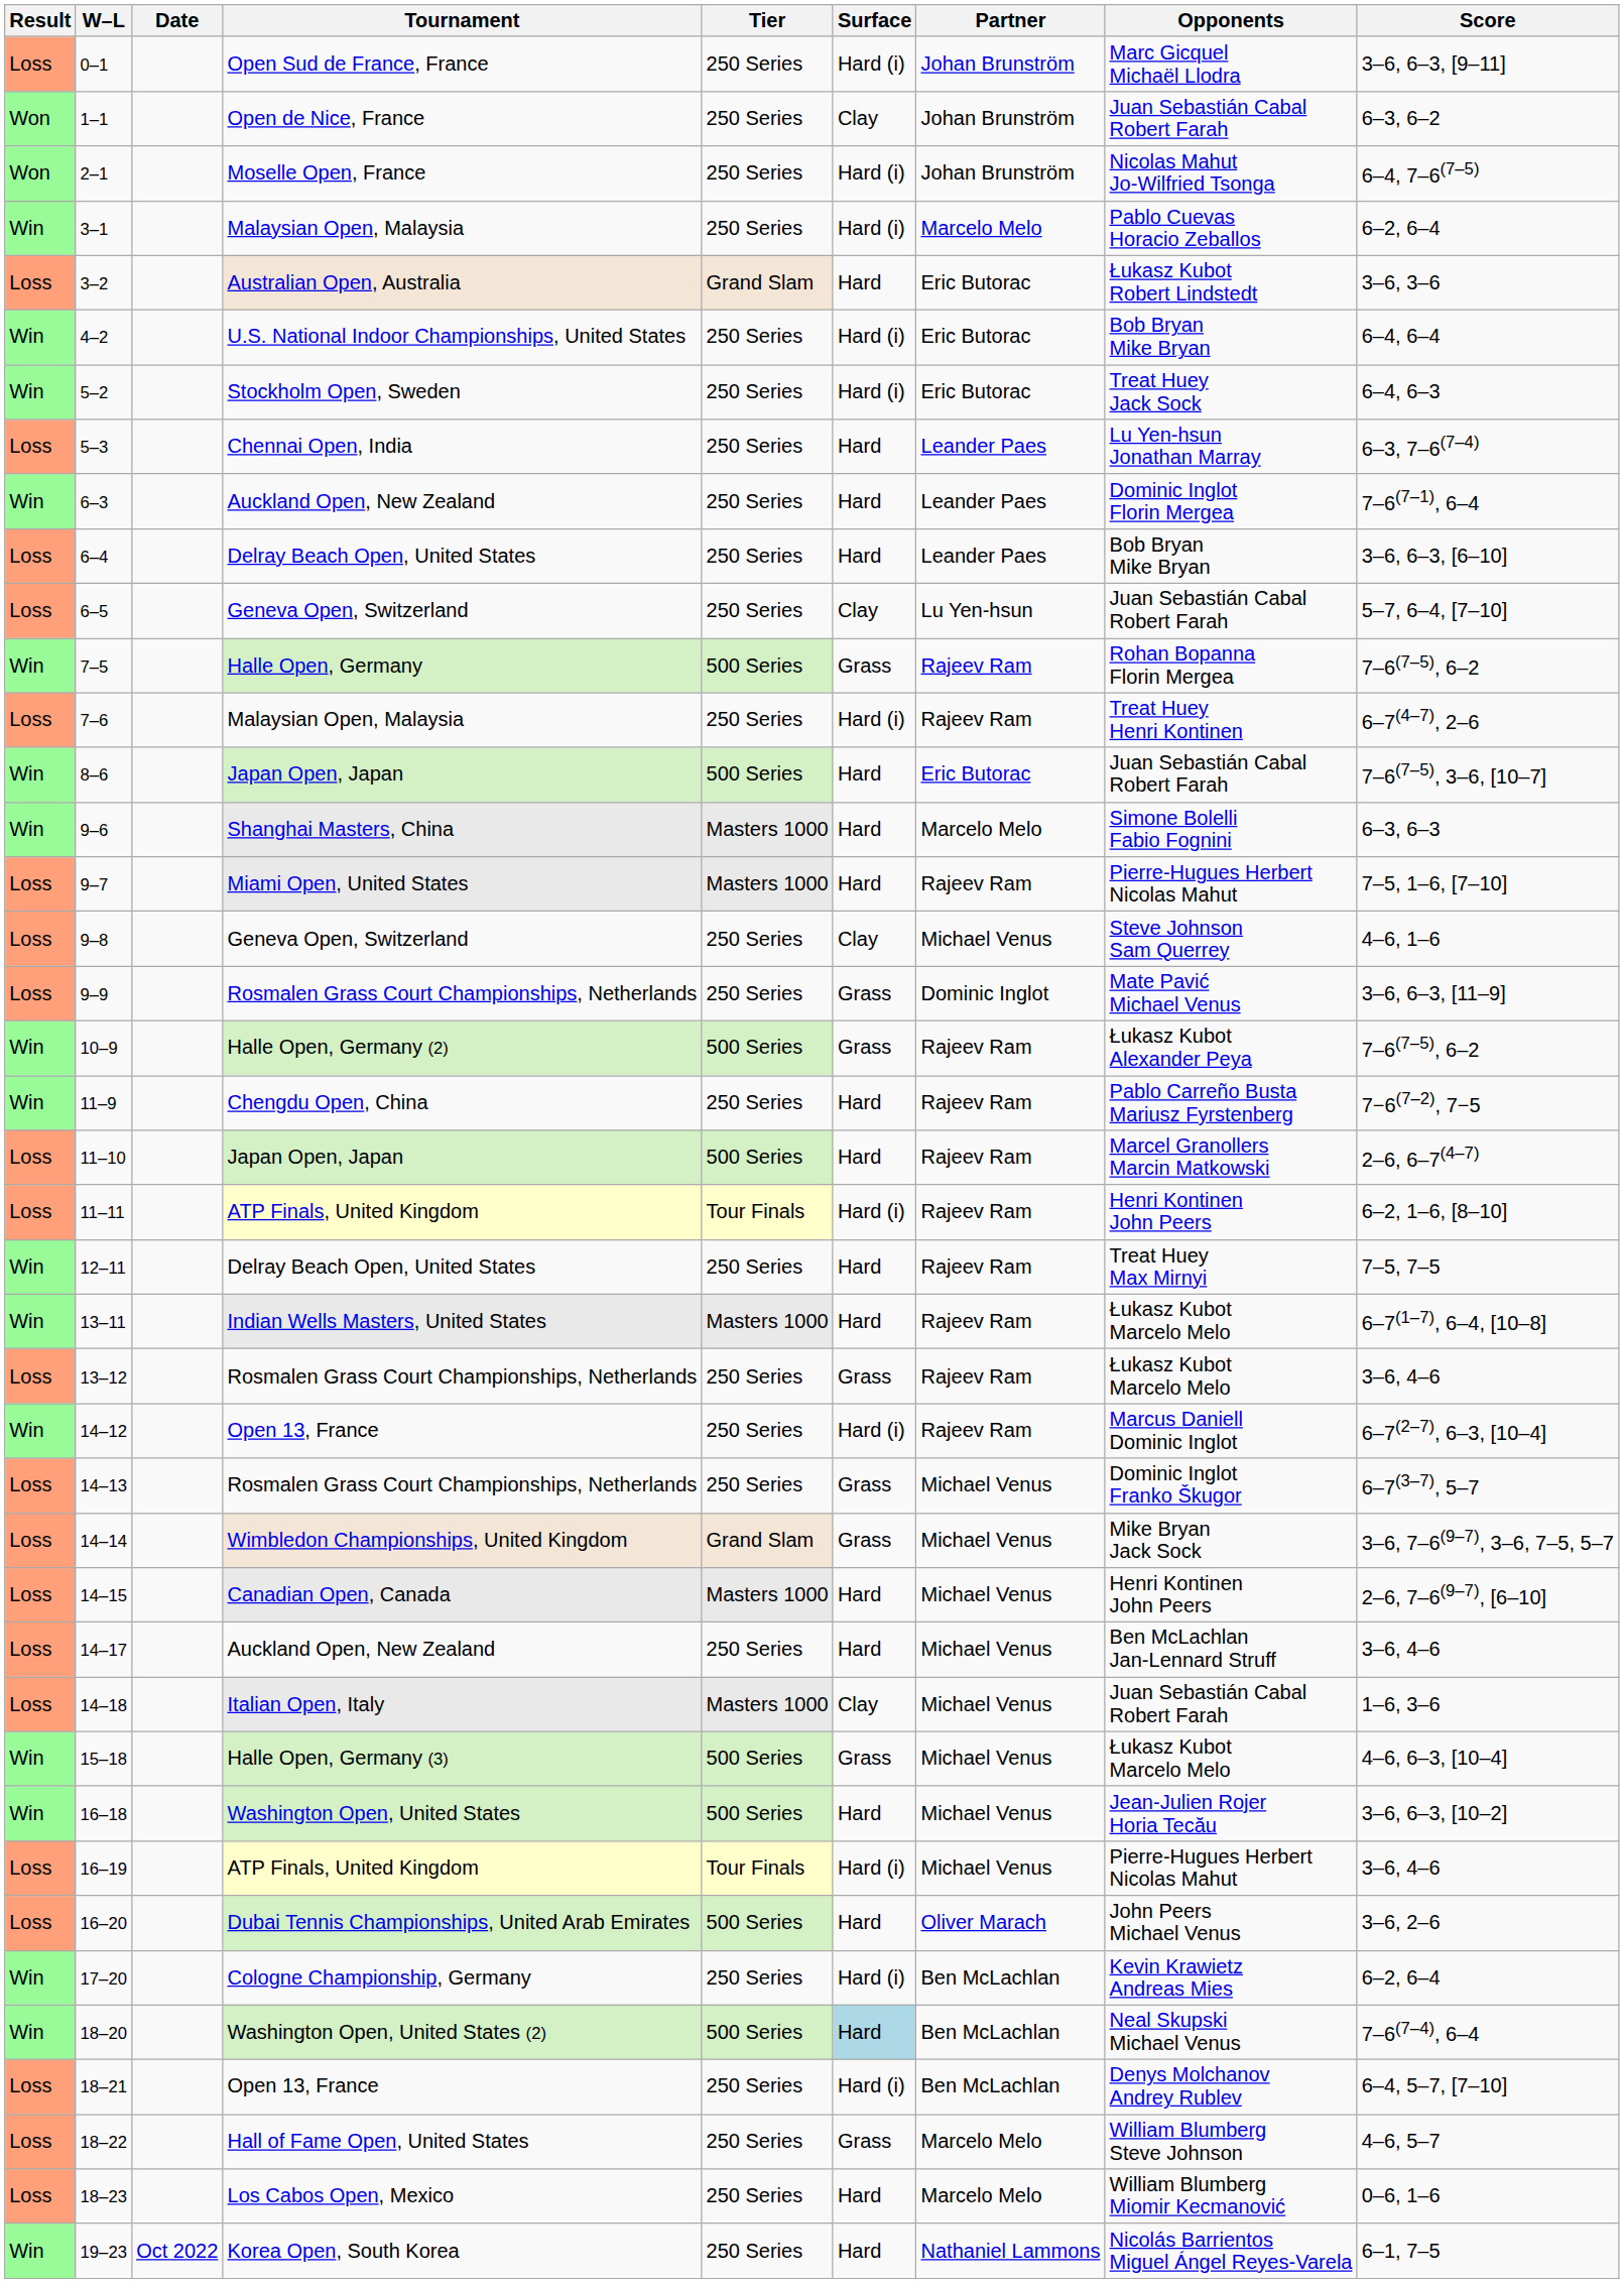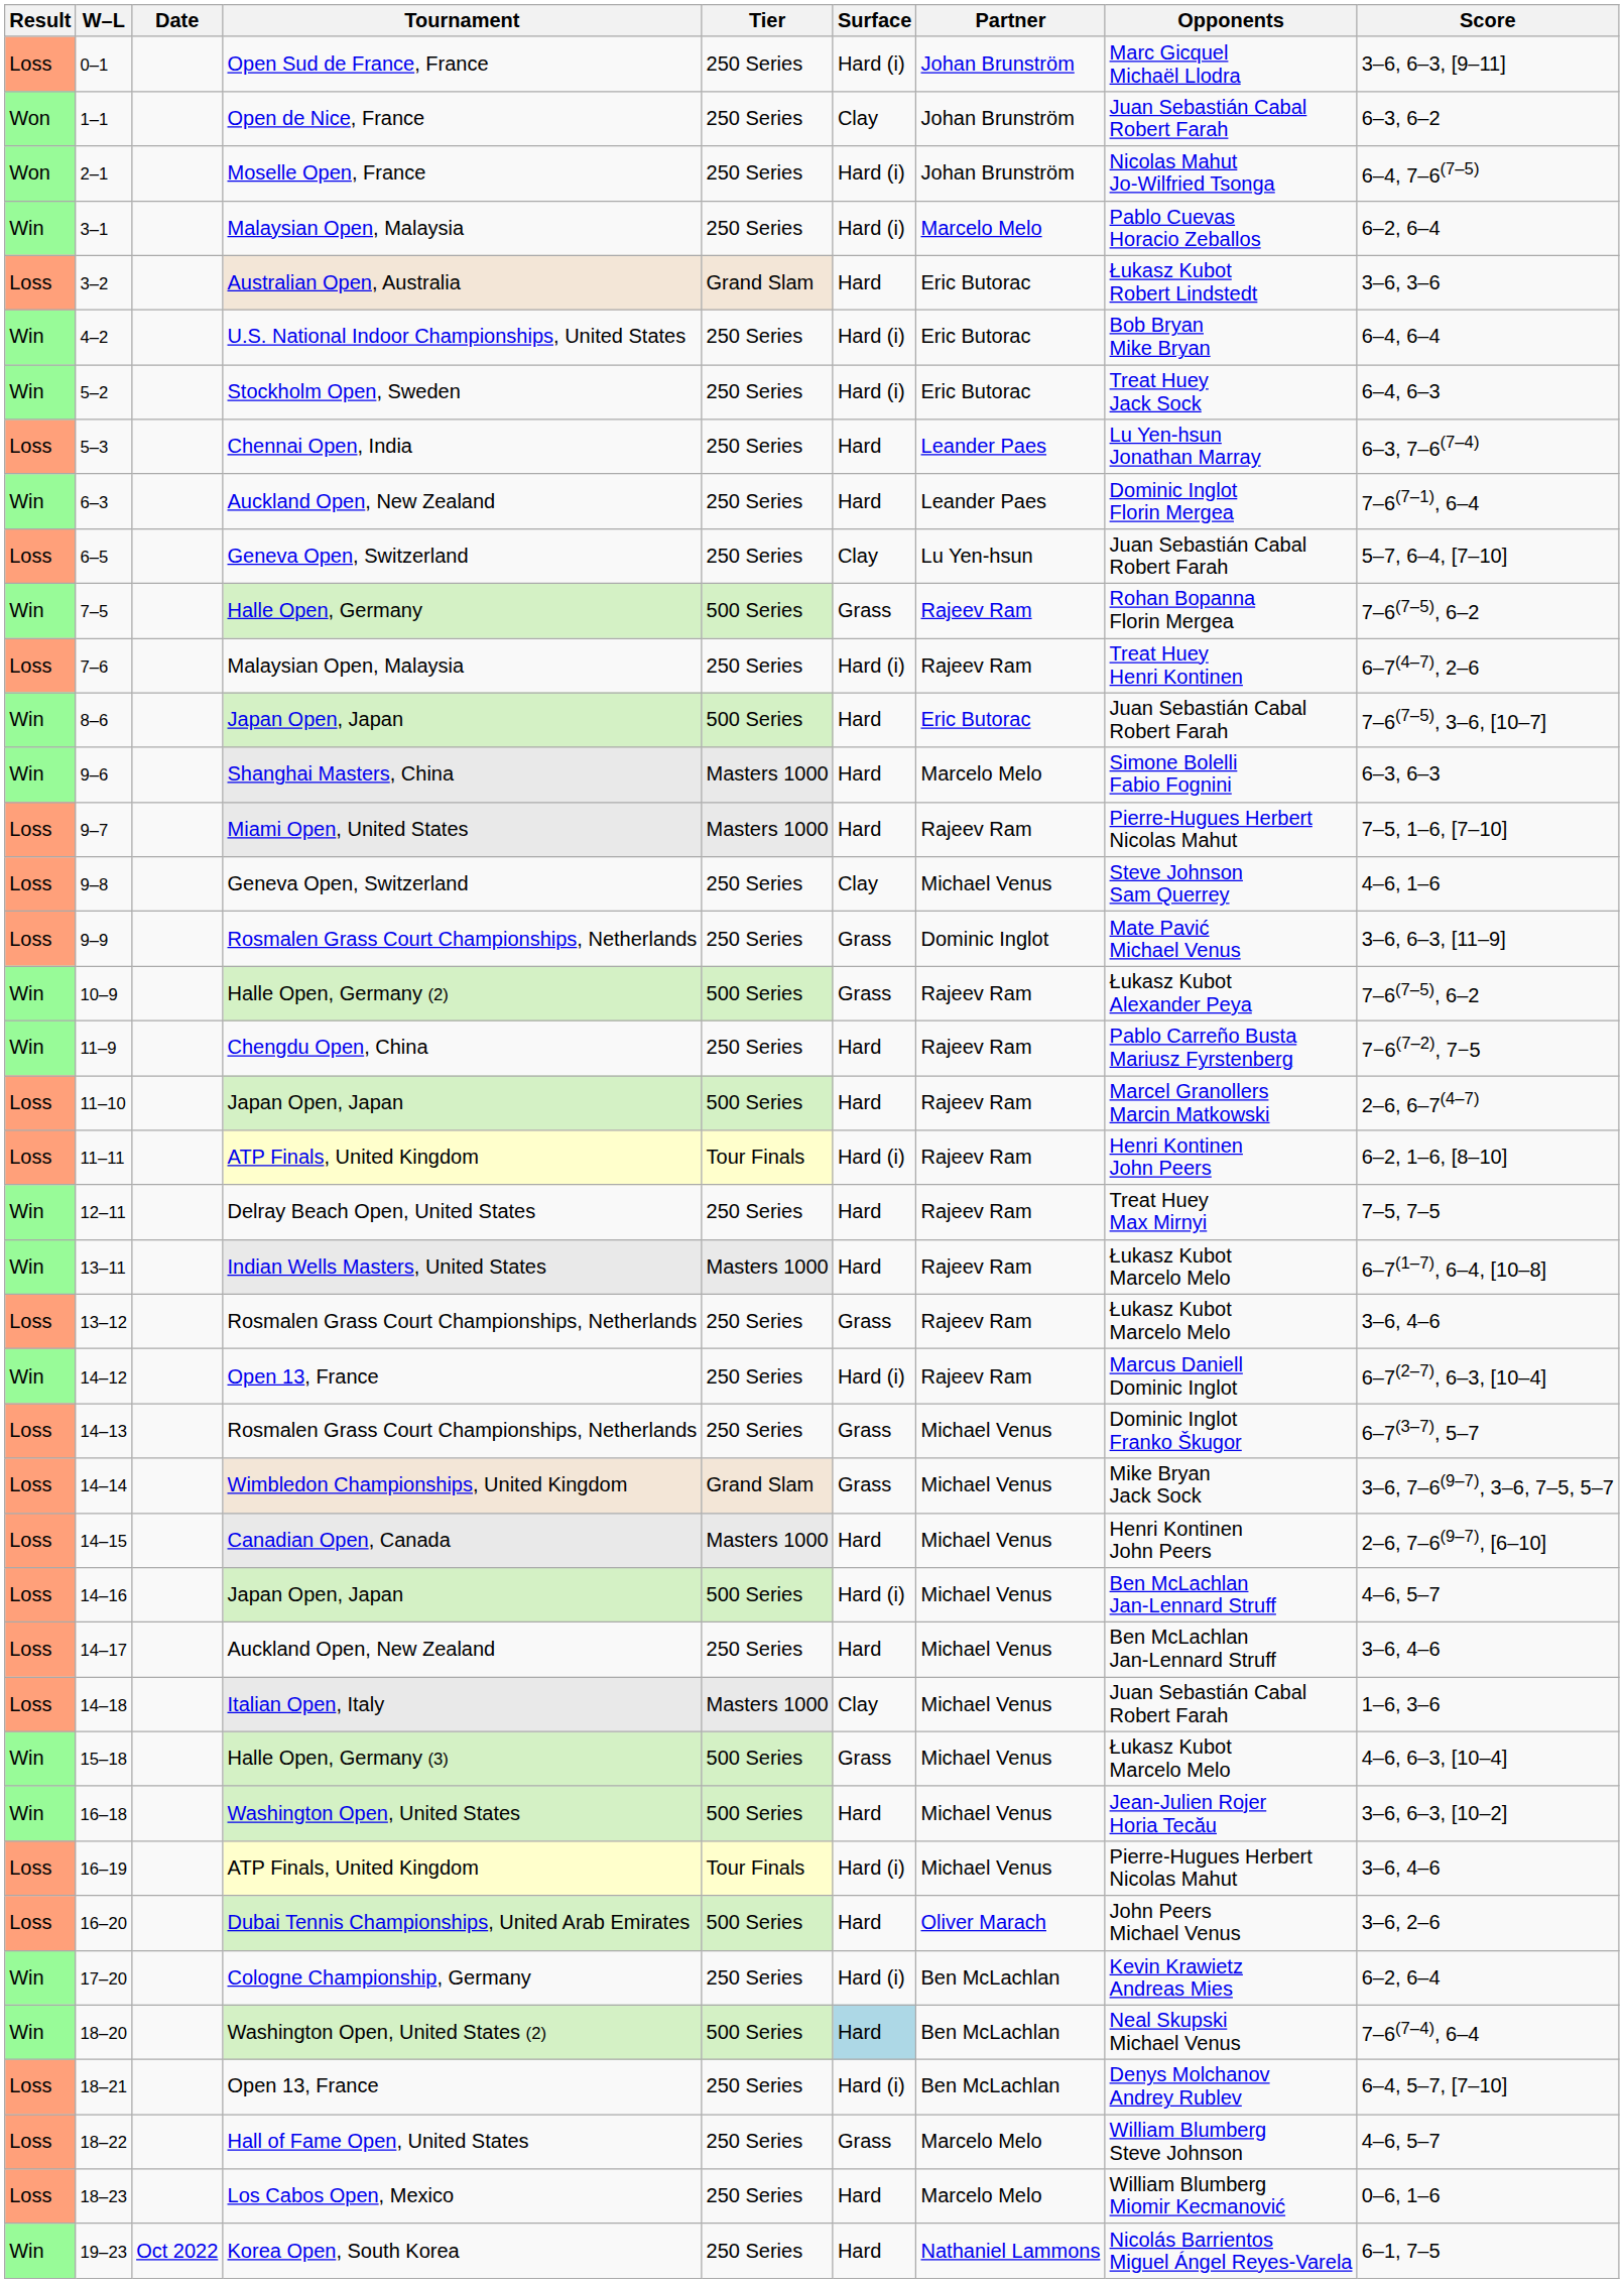- row: Loss | 6–4 | Delray Beach Open, United States | 250 Series | Hard | Leander Paes | Bob Bryan Mike Bryan | 3–6, 6–3, [6–10]
+ row: Loss | 14–16 | Japan Open, Japan | 500 Series | Hard (i) | Michael Venus | Ben McLachlan Jan-Lennard Struff | 4–6, 5–7
